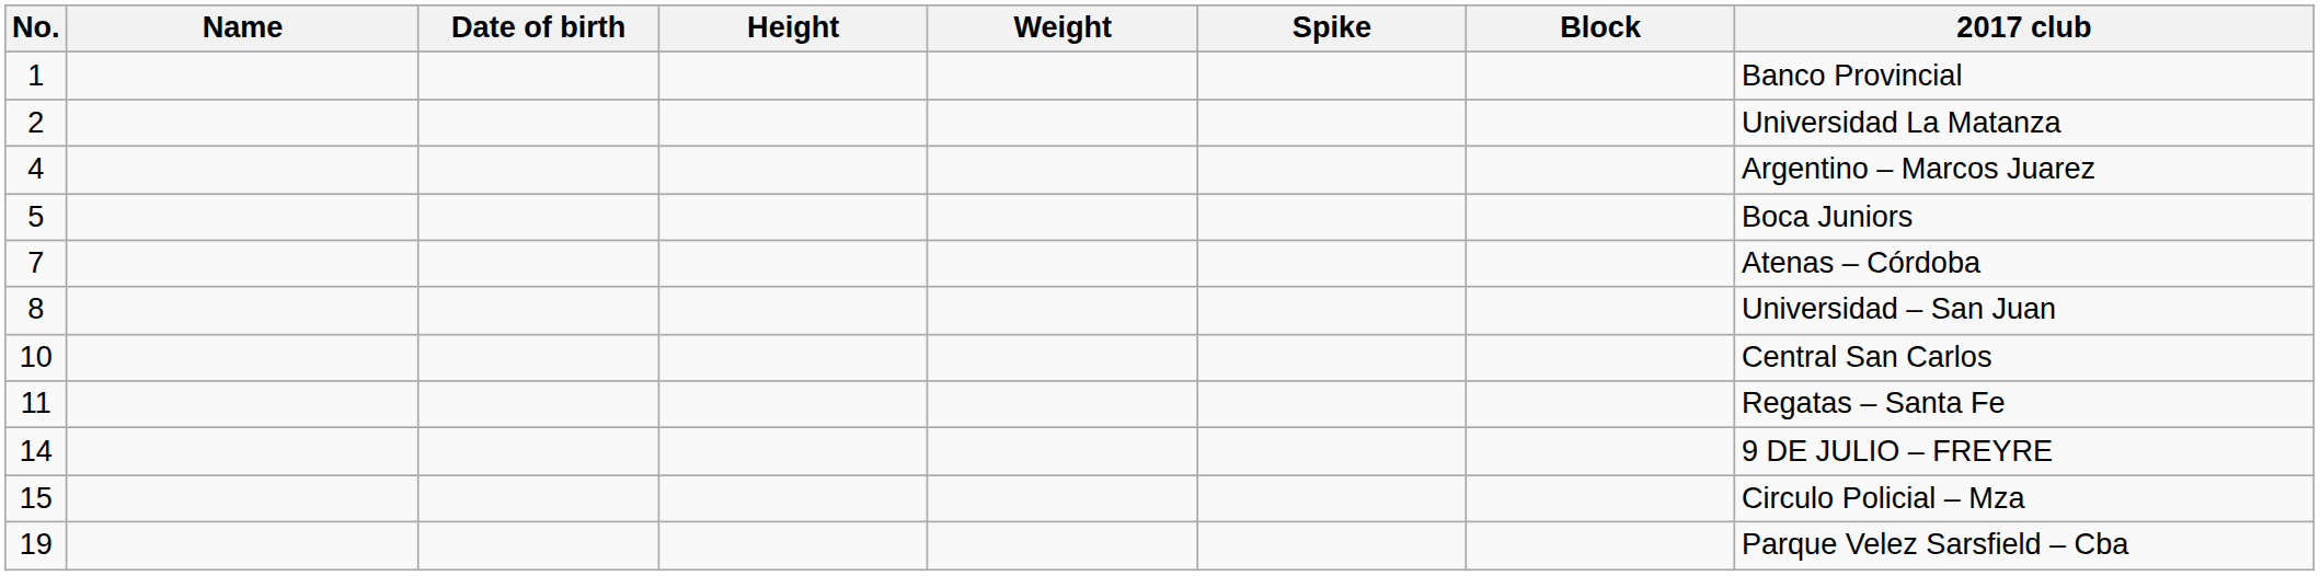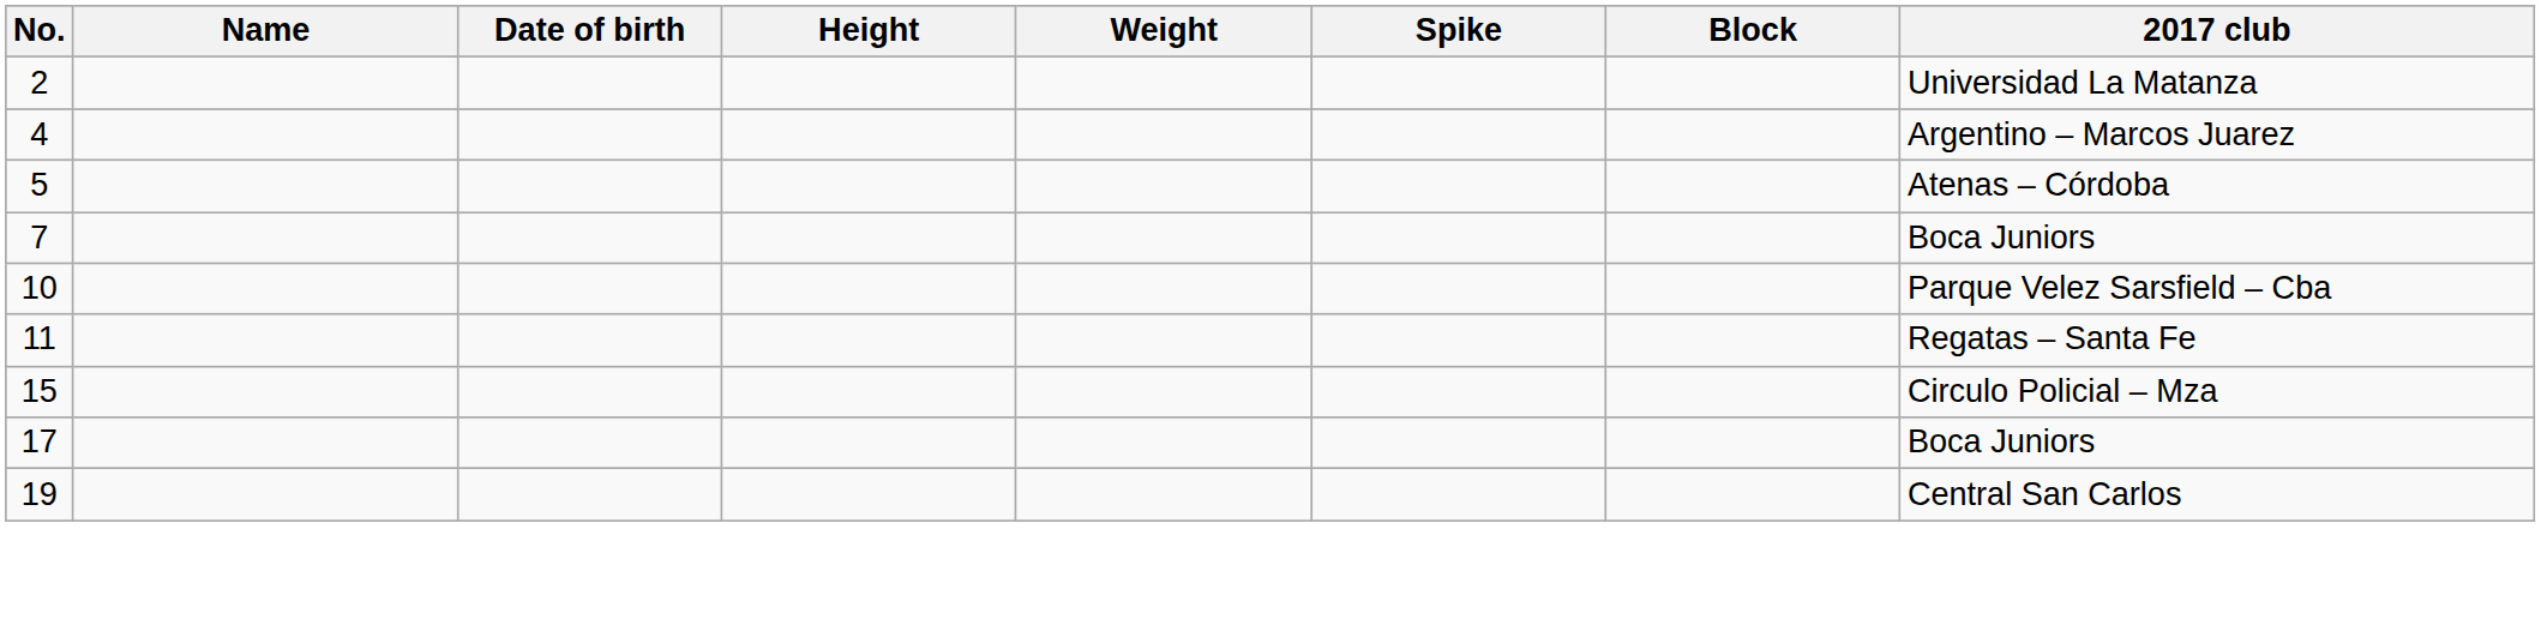- row: 1 | Banco Provincial
5 | 2017 club: Boca Juniors -> Atenas – Córdoba
7 | 2017 club: Atenas – Córdoba -> Boca Juniors
- row: 8 | Universidad – San Juan
10 | 2017 club: Central San Carlos -> Parque Velez Sarsfield – Cba
- row: 14 | 9 DE JULIO – FREYRE
+ row: 17 | Boca Juniors
19 | 2017 club: Parque Velez Sarsfield – Cba -> Central San Carlos
